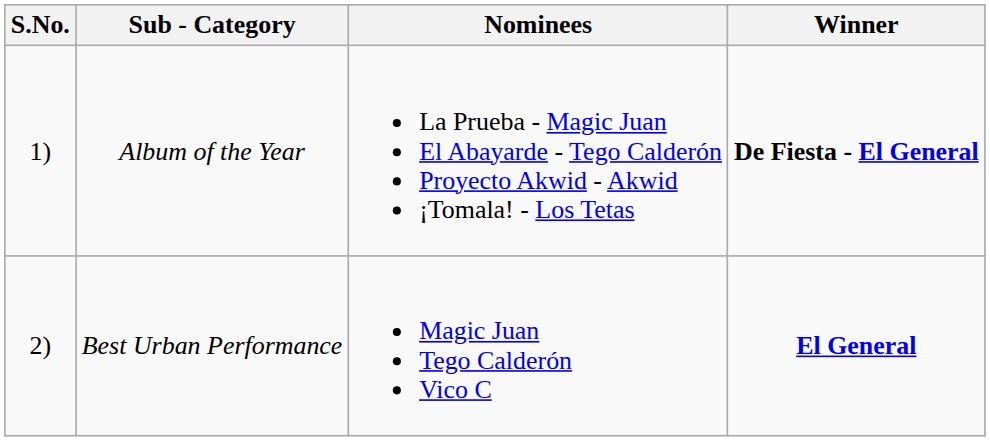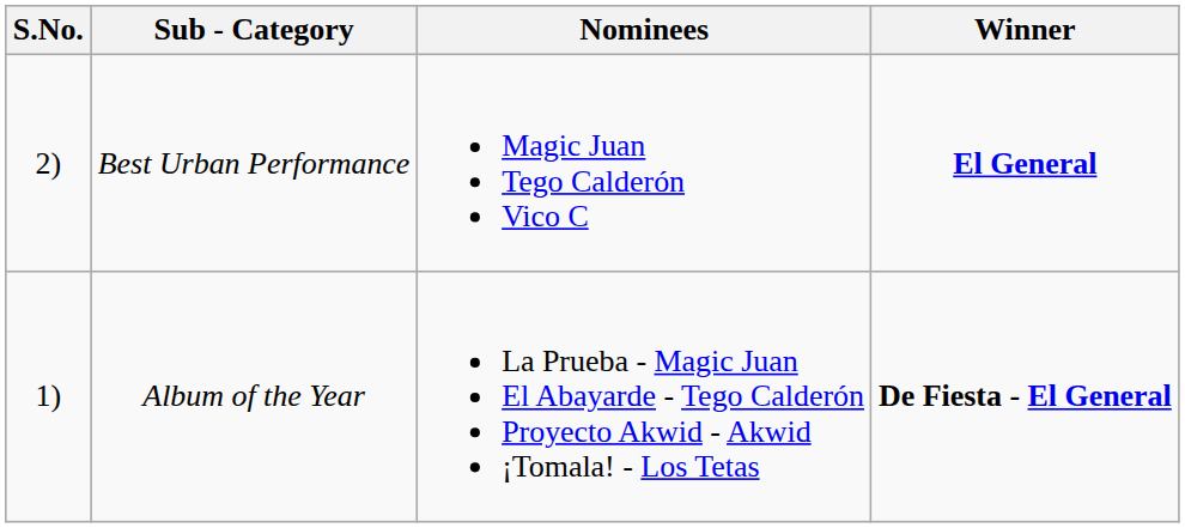rows swapped: Album of the Year <-> Best Urban Performance
